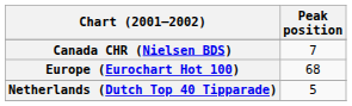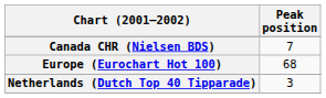Netherlands (Dutch Top 40 Tipparade) | Peak position: 5 -> 3
